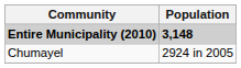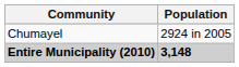rows swapped: Entire Municipality (2010) <-> Chumayel
